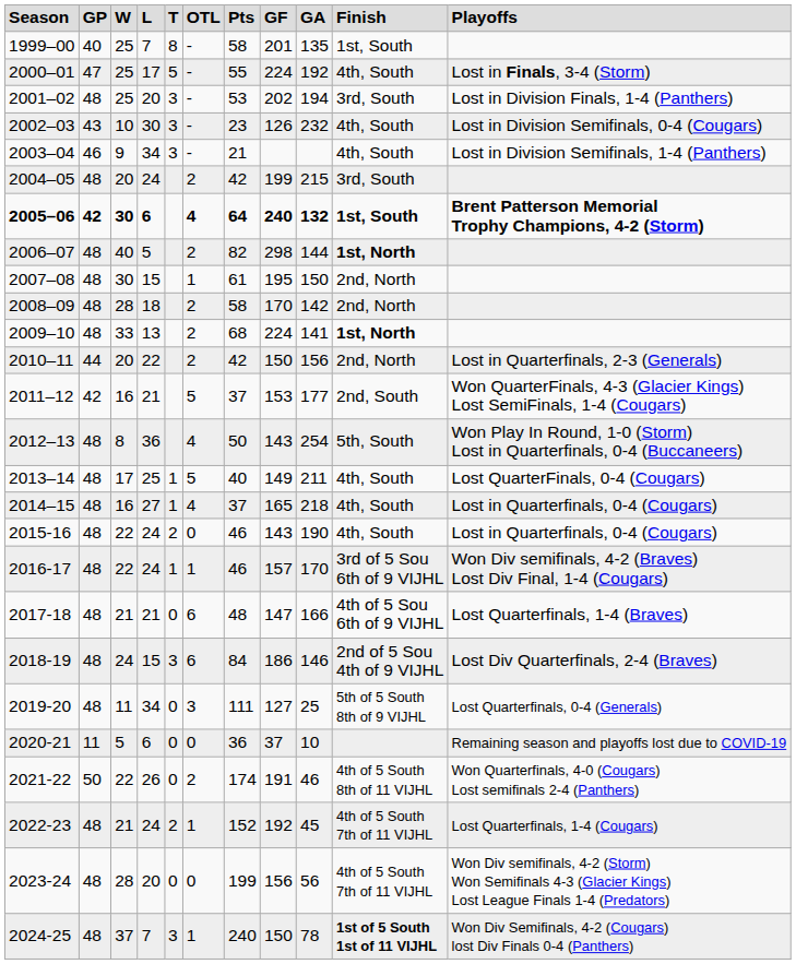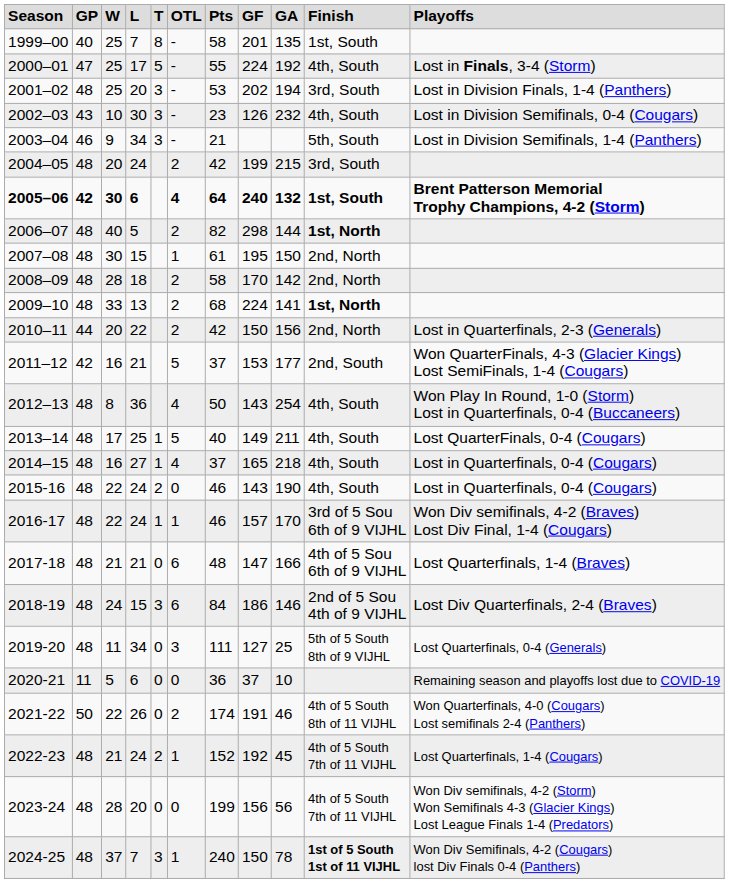2003–04 | column 10: 4th, South -> 5th, South
2012–13 | column 10: 5th, South -> 4th, South
